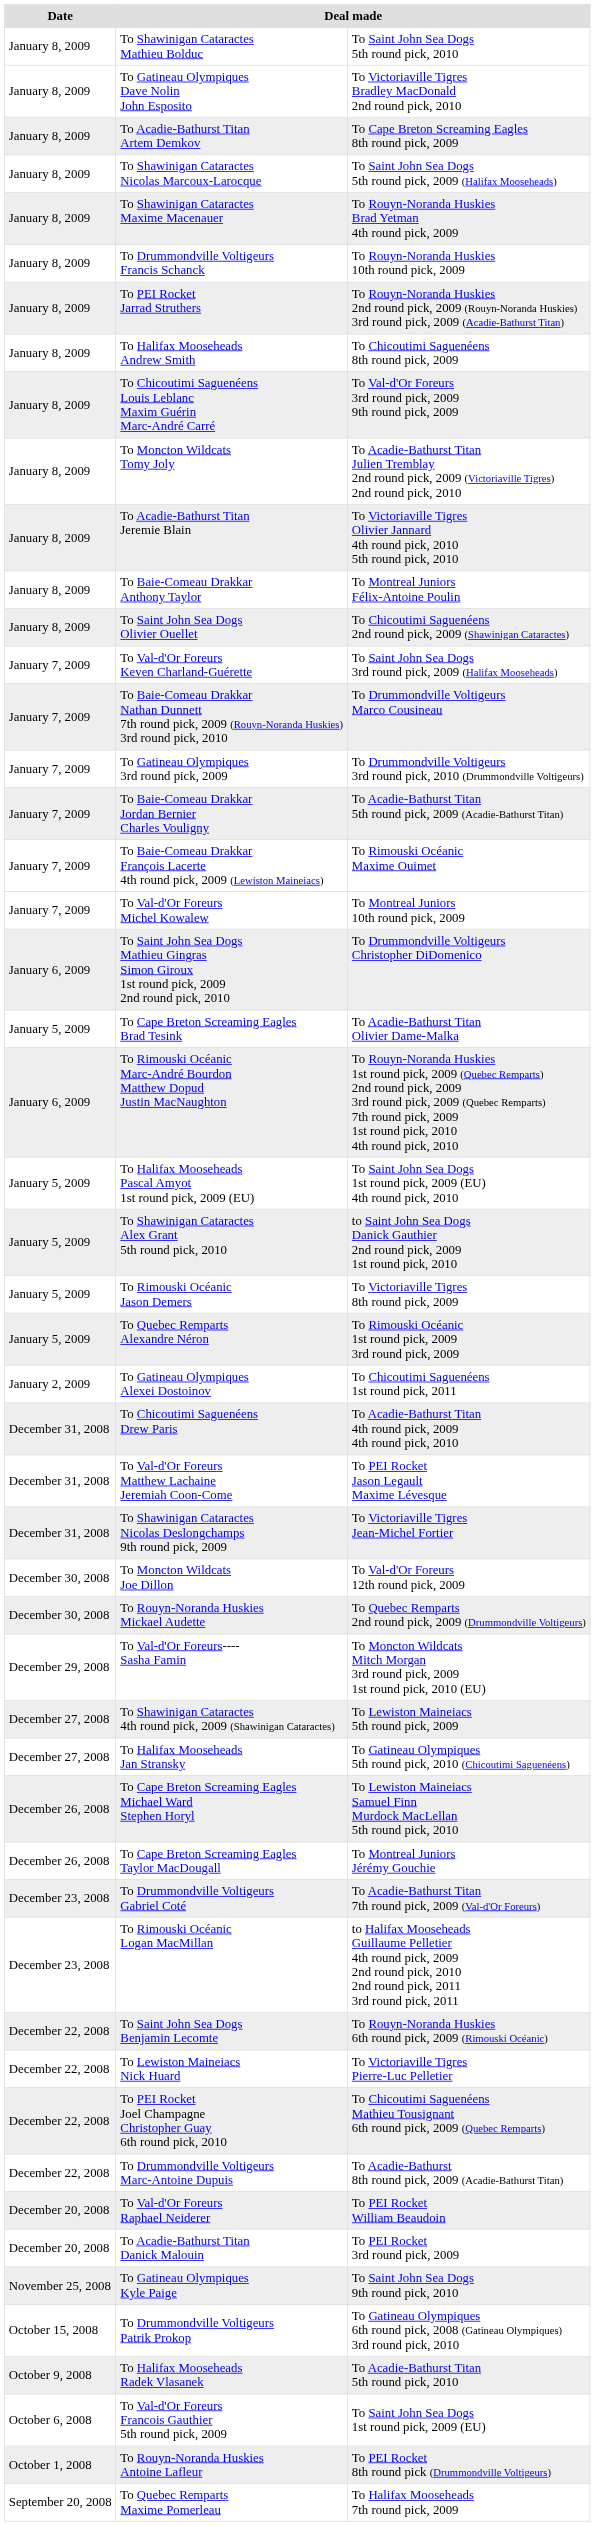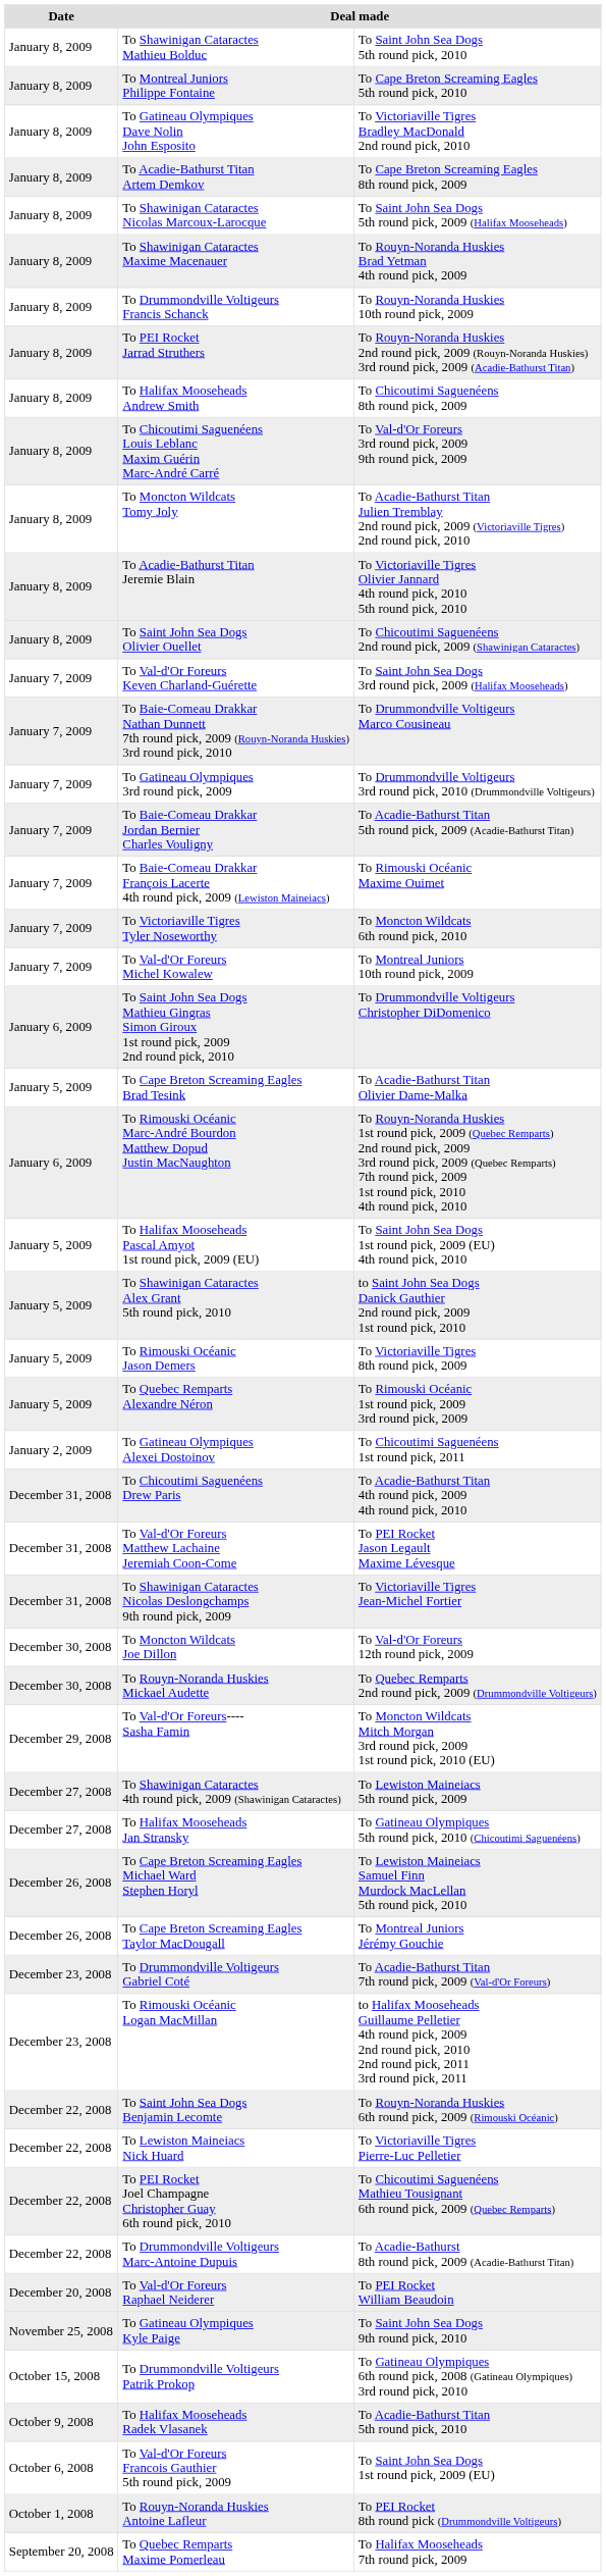+ row: January 8, 2009 | To Montreal Juniors Philippe Fontaine | To Cape Breton Screaming Eagles 5th round pick, 2010
- row: January 8, 2009 | To Baie-Comeau Drakkar Anthony Taylor | To Montreal Juniors Félix-Antoine Poulin
+ row: January 7, 2009 | To Victoriaville Tigres Tyler Noseworthy | To Moncton Wildcats 6th round pick, 2010
- row: December 20, 2008 | To Acadie-Bathurst Titan Danick Malouin | To PEI Rocket 3rd round pick, 2009
